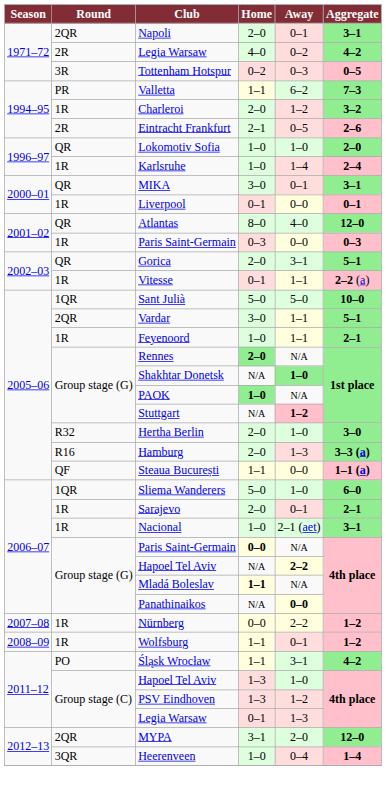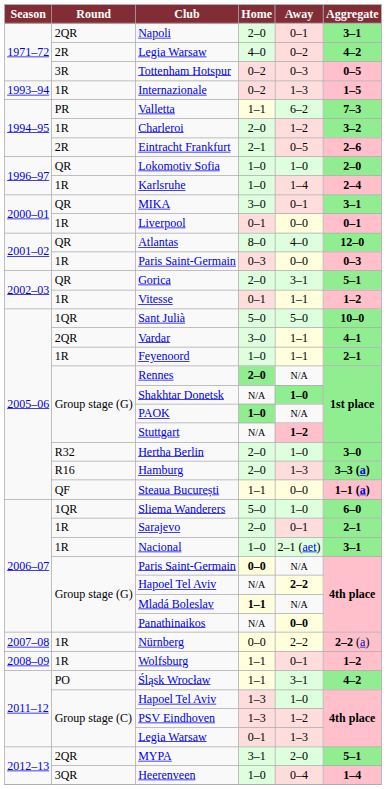+ row: 1993–94 | 1R | Internazionale | 0–2 | 1–3 | 1–5
Vitesse | Aggregate: 2–2 (a) -> 1–2
Vardar | Aggregate: 5–1 -> 4–1
Nürnberg | Aggregate: 1–2 -> 2–2 (a)
MYPA | Aggregate: 12–0 -> 5–1
